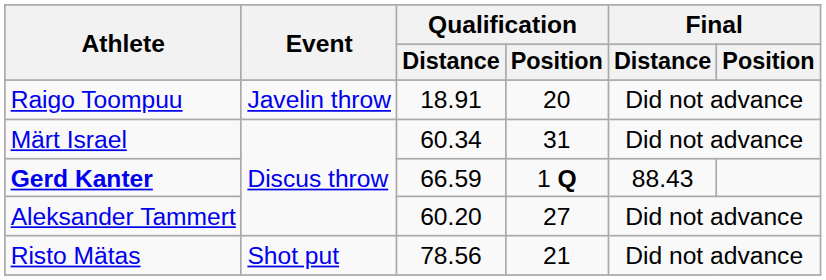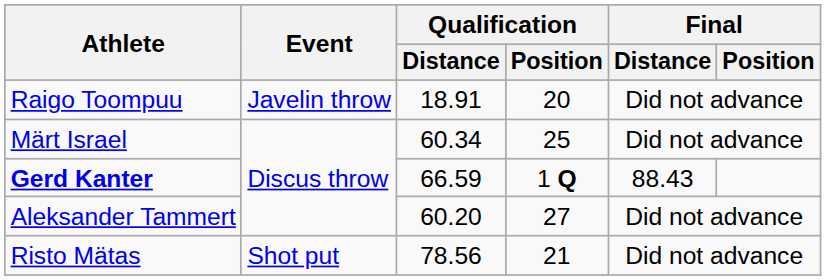Märt Israel | Qualification / Position: 31 -> 25
